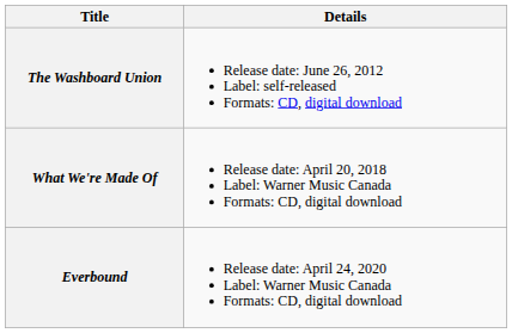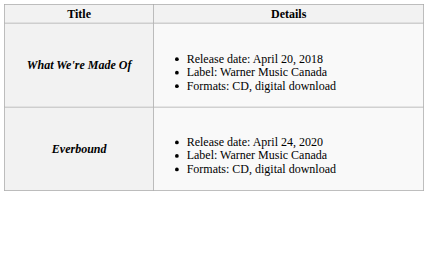- row: The Washboard Union | Release date: June 26, 2012 Label: self-released Formats: CD, digital download
